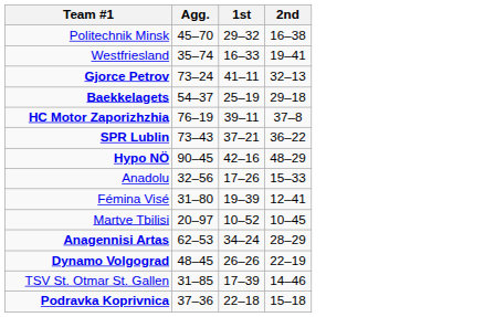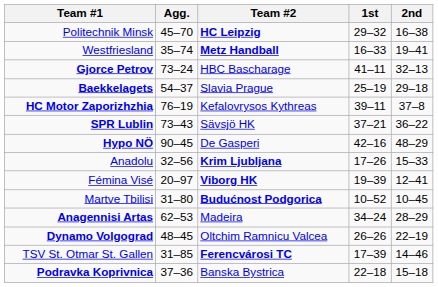+ column: Team #2 | HC Leipzig | Metz Handball | HBC Bascharage | Slavia Prague | Kefalovrysos Kythreas | Sävsjö HK | De Gasperi | Krim Ljubljana | Viborg HK | Budućnost Podgorica | Madeira | Oltchim Ramnicu Valcea | Ferencvárosi TC | Banska Bystrica
Fémina Visé | Agg.: 31–80 -> 20–97
Martve Tbilisi | Agg.: 20–97 -> 31–80
